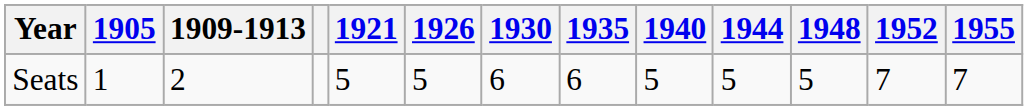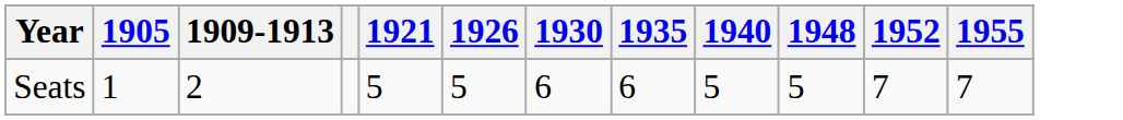- column: 1944 | 5
